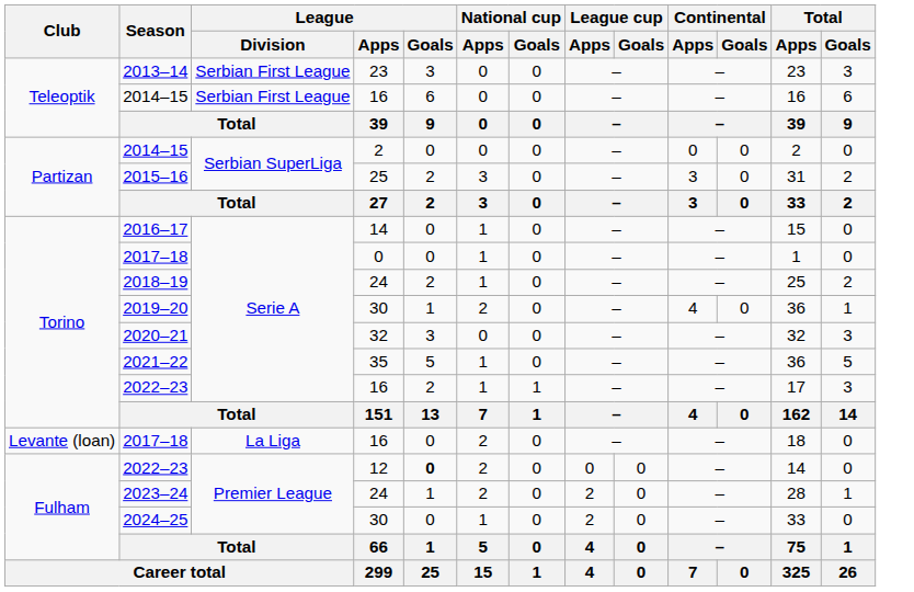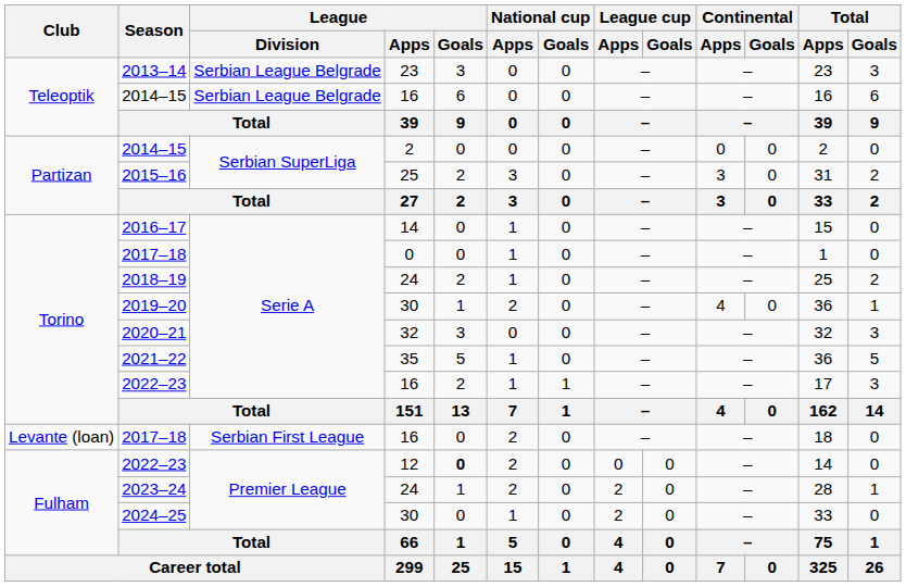2013–14 | League / Division: Serbian First League -> Serbian League Belgrade
2014–15 / 16 | League / Division: Serbian First League -> Serbian League Belgrade
2017–18 / 16 | League / Division: La Liga -> Serbian First League
